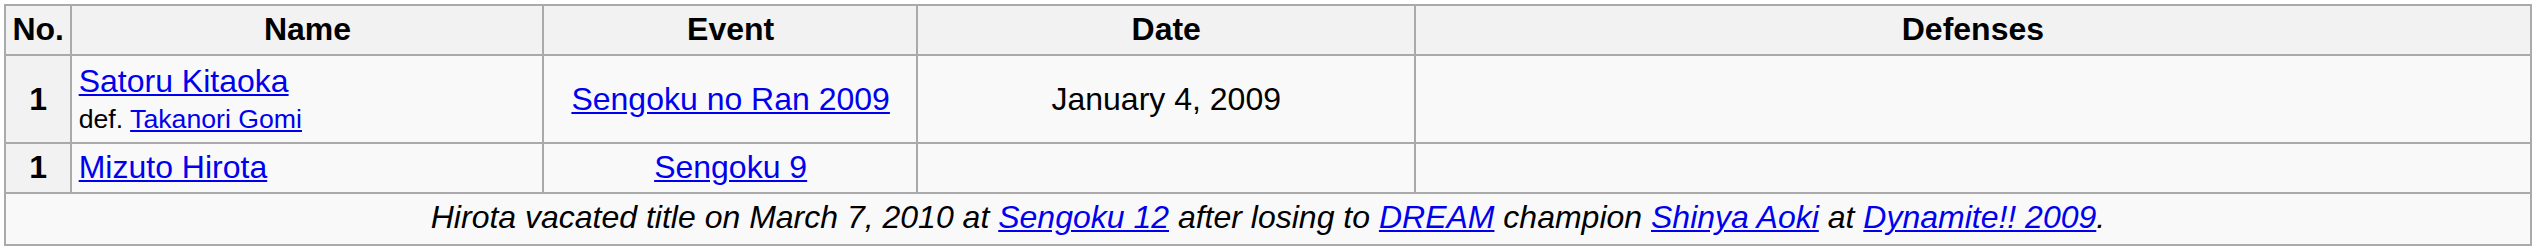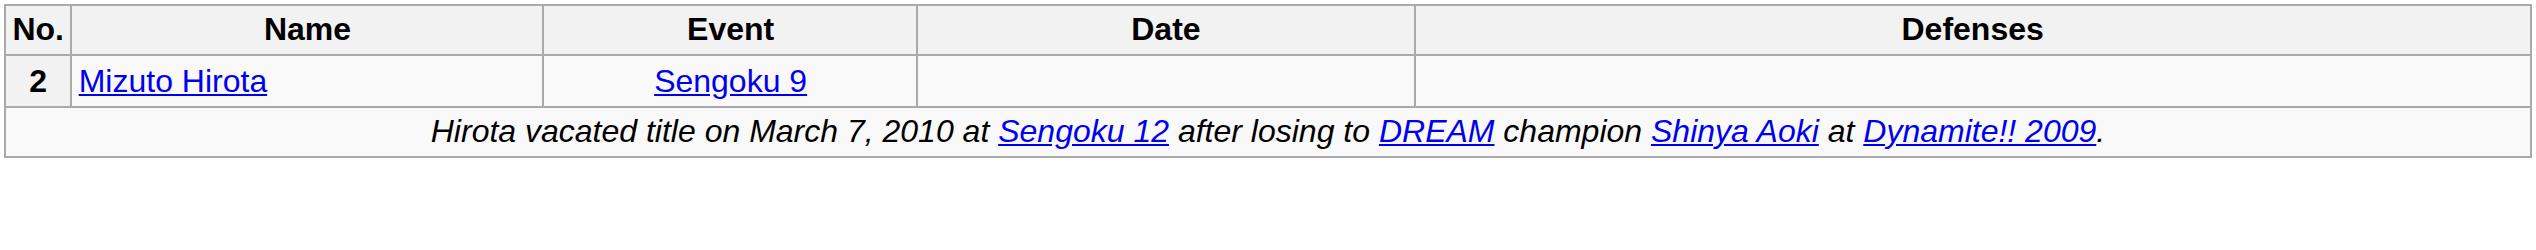- row: 1 | Satoru Kitaoka def. Takanori Gomi | Sengoku no Ran 2009 | January 4, 2009
Mizuto Hirota | No.: 1 -> 2
